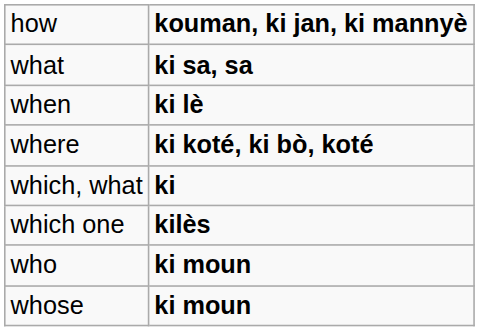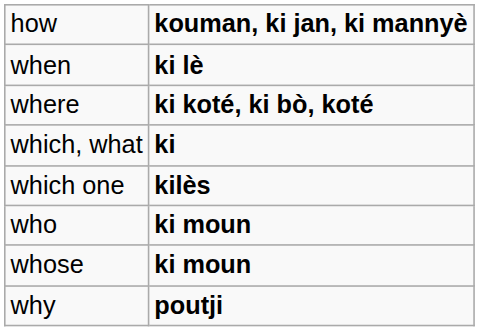- row: what | ki sa, sa
+ row: why | poutji
